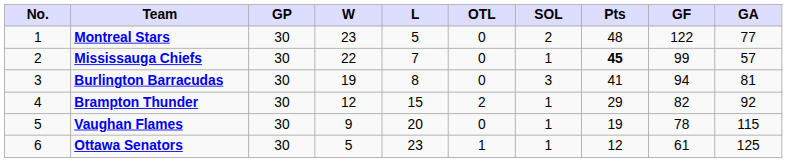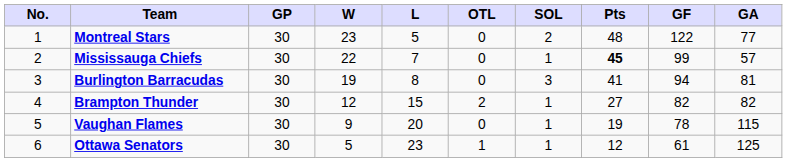Brampton Thunder | Pts: 29 -> 27
Brampton Thunder | GA: 92 -> 82
